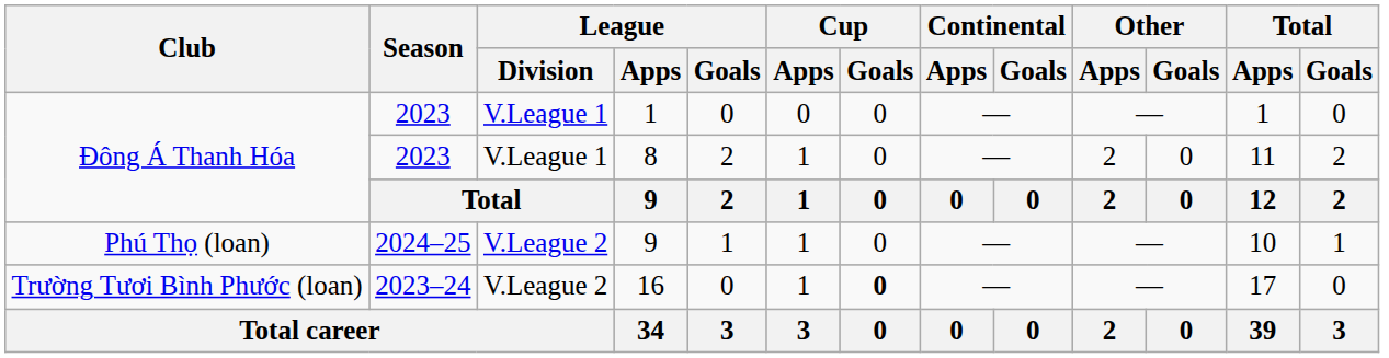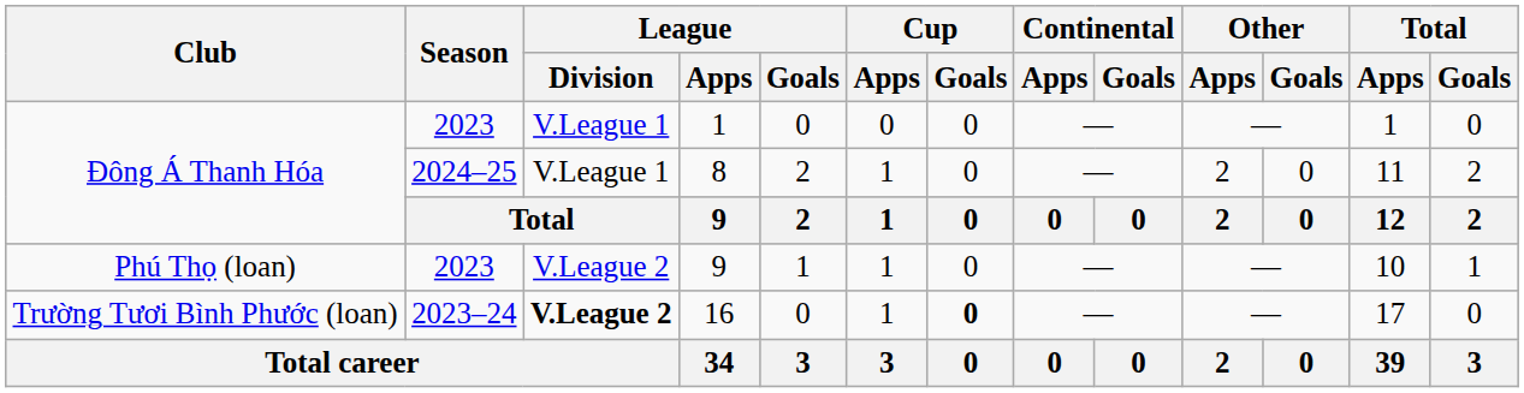8 | Season: 2023 -> 2024–25
Phú Thọ (loan) / 9 | Season: 2024–25 -> 2023
16 | League / Division: normal -> bold
